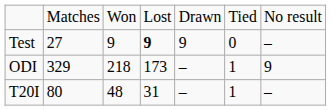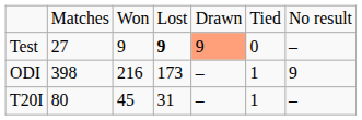Test | column 5: no background -> lightsalmon background
ODI | column 2: 329 -> 398
ODI | column 3: 218 -> 216
T20I | column 3: 48 -> 45
